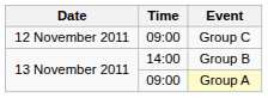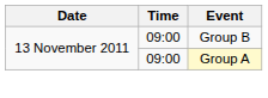- row: 12 November 2011 | 09:00 | Group C
Group B | Time: 14:00 -> 09:00
